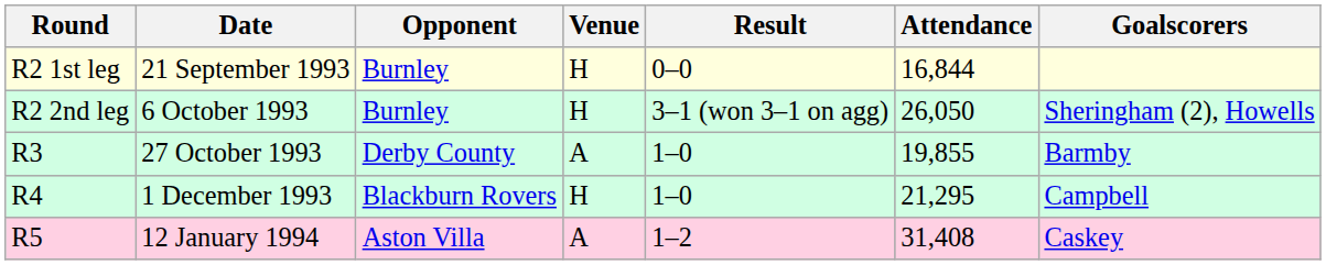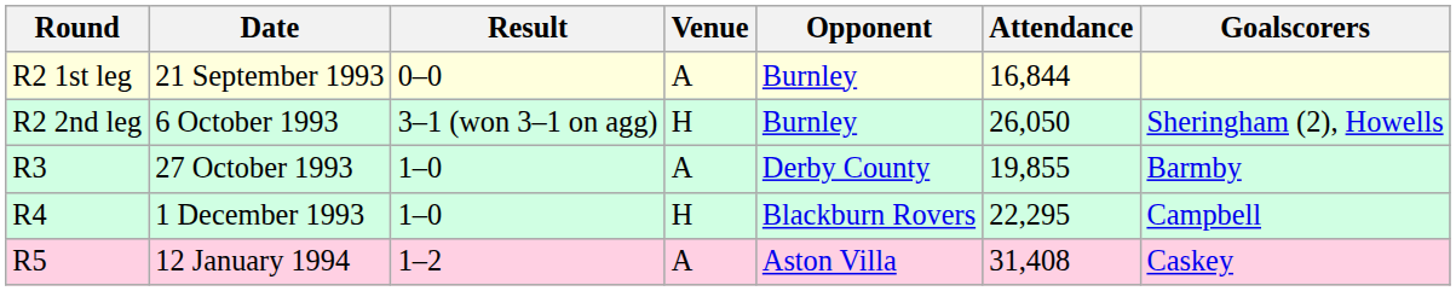columns swapped: Opponent <-> Result
21 September 1993 | Venue: H -> A
1 December 1993 | Attendance: 21,295 -> 22,295
